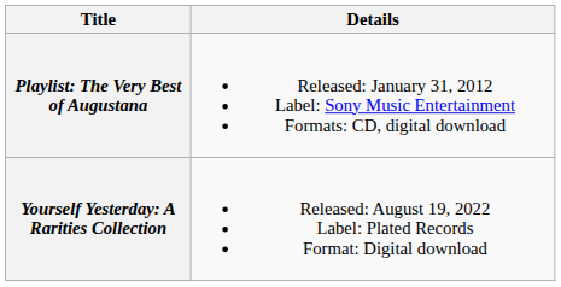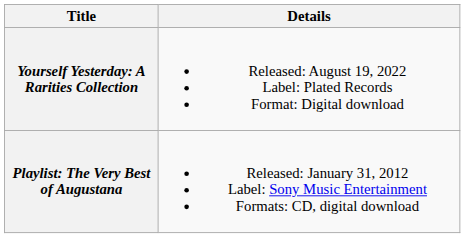rows swapped: Playlist: The Very Best of Augustana <-> Yourself Yesterday: A Rarities Collection
